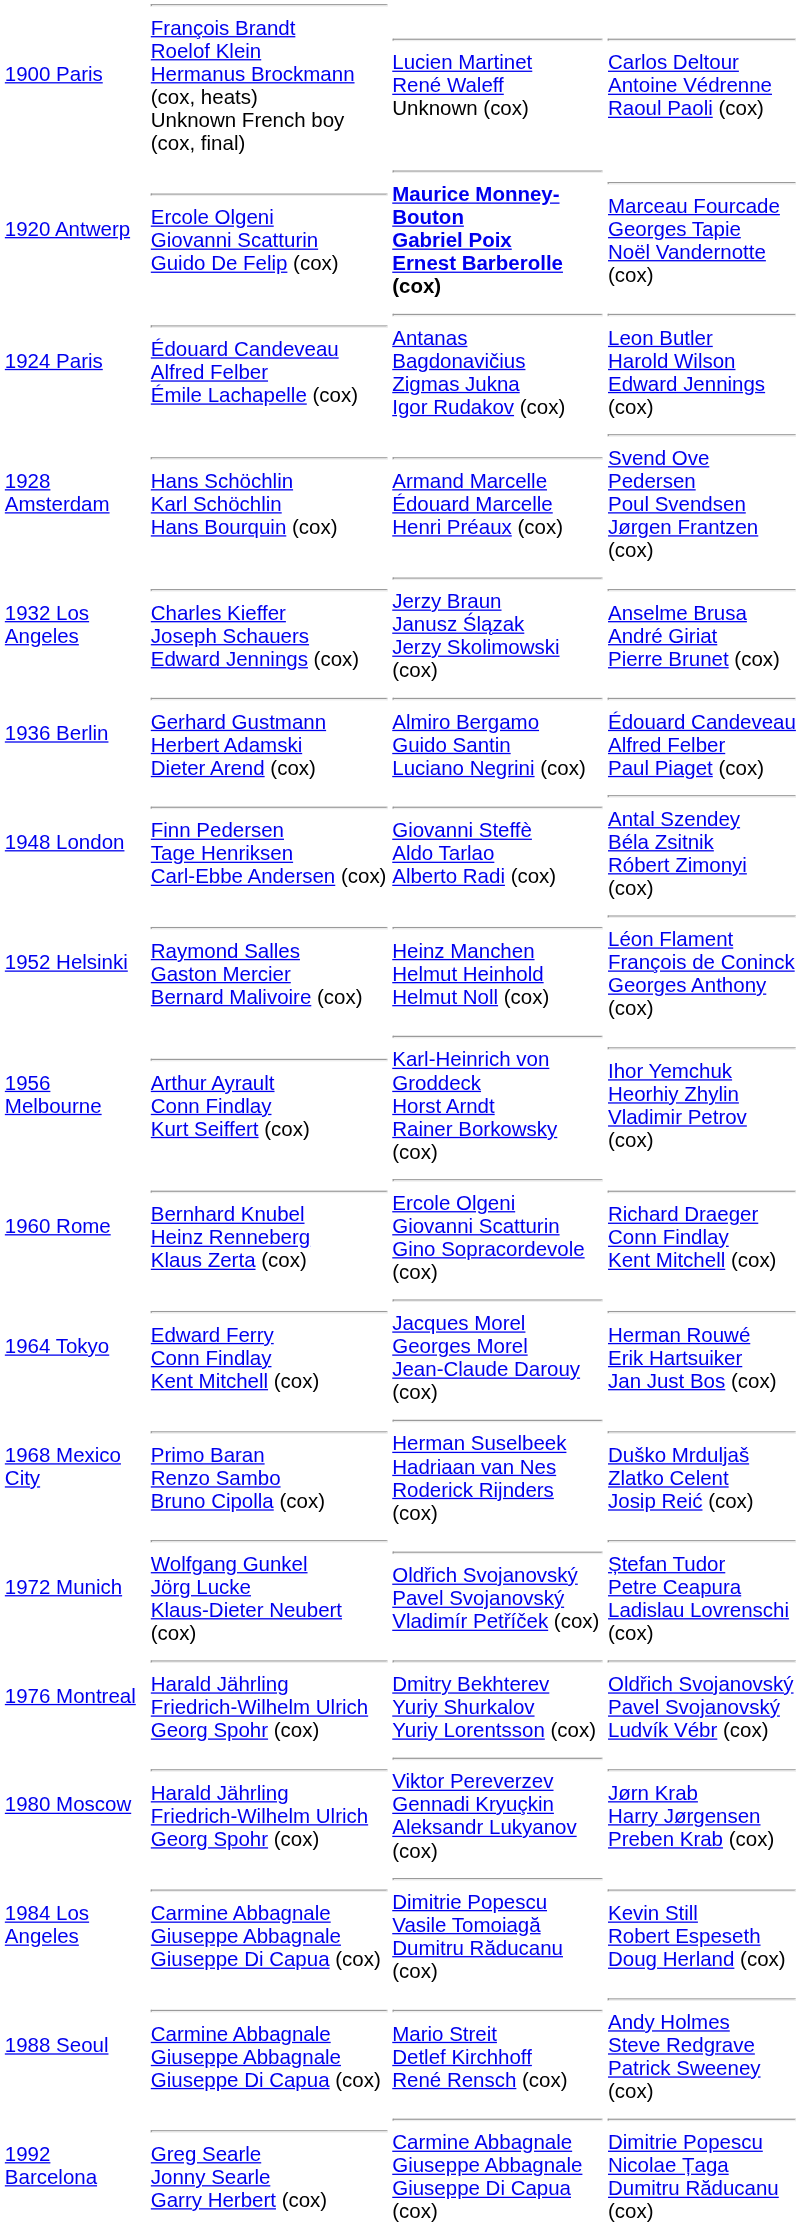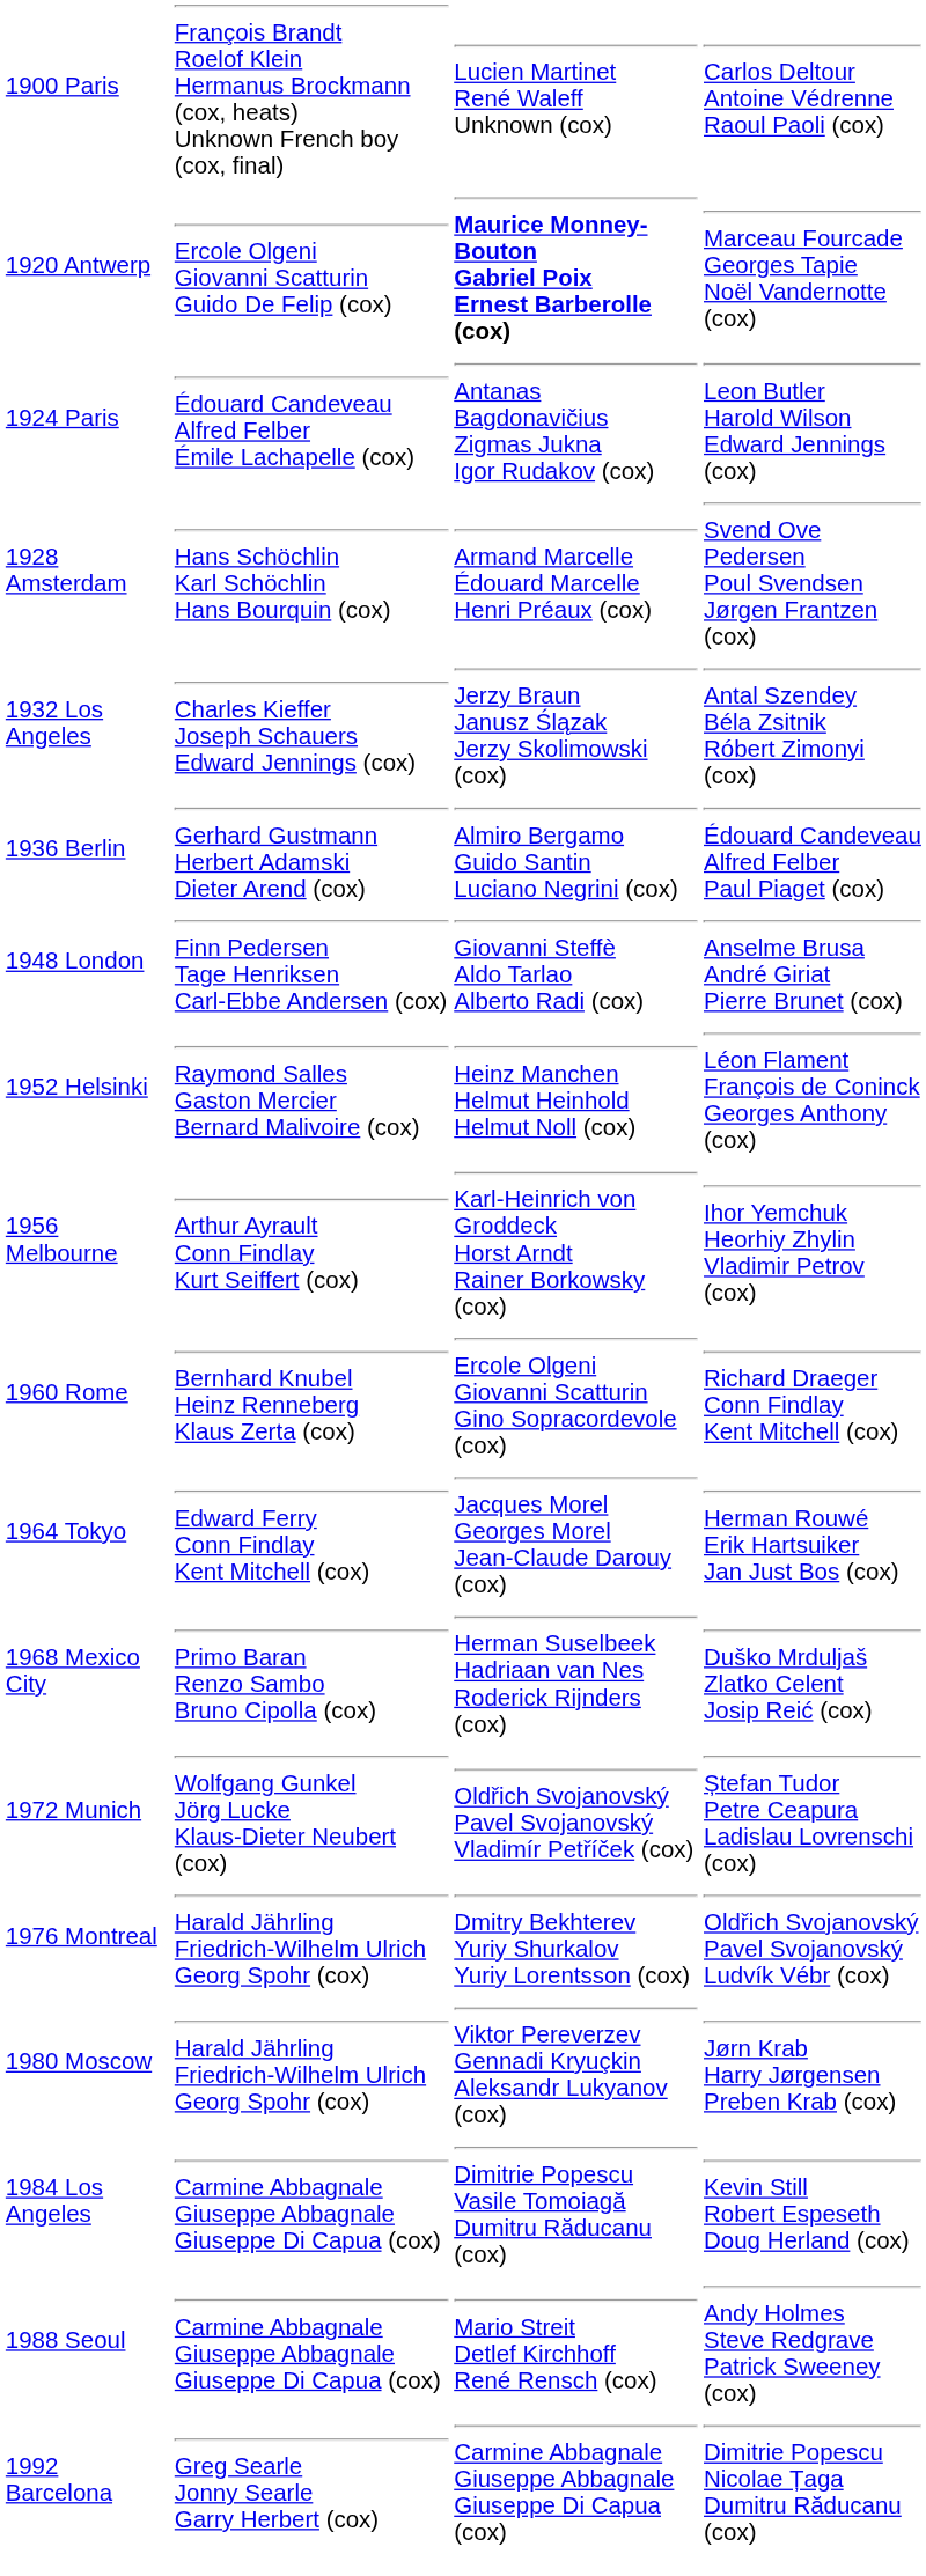1932 Los Angeles | column 4: Anselme Brusa André Giriat Pierre Brunet (cox) -> Antal Szendey Béla Zsitnik Róbert Zimonyi (cox)
1948 London | column 4: Antal Szendey Béla Zsitnik Róbert Zimonyi (cox) -> Anselme Brusa André Giriat Pierre Brunet (cox)
